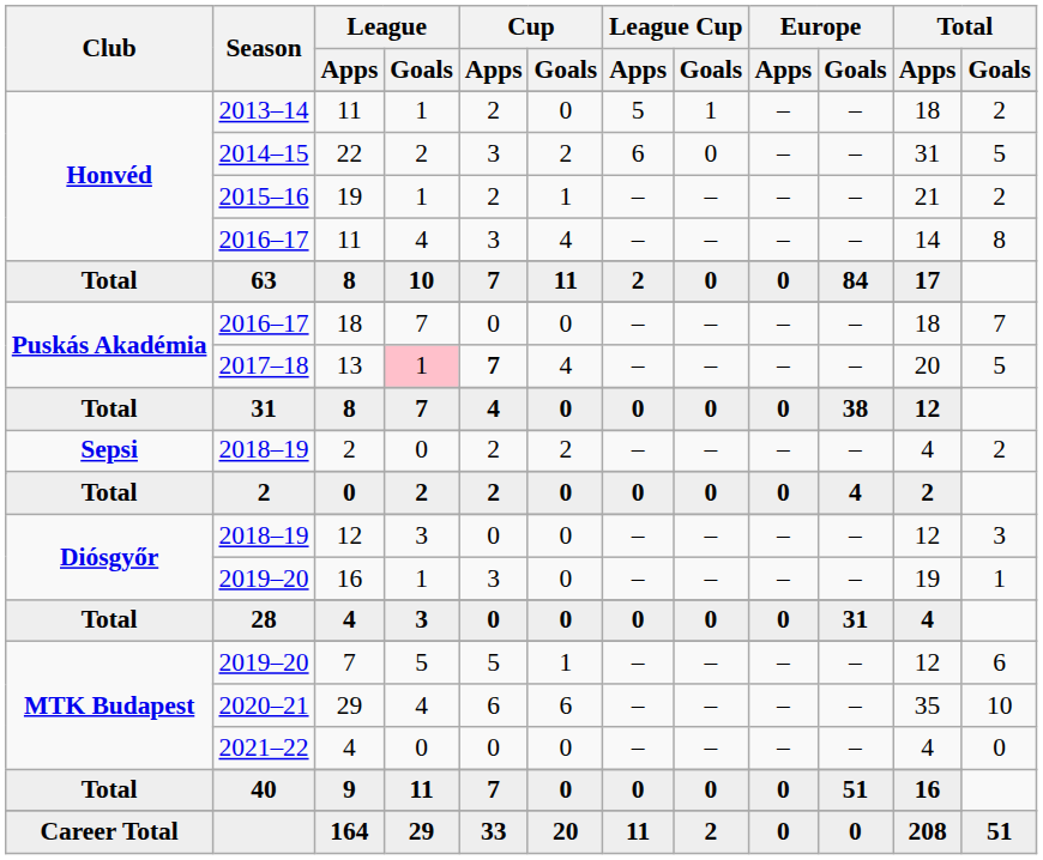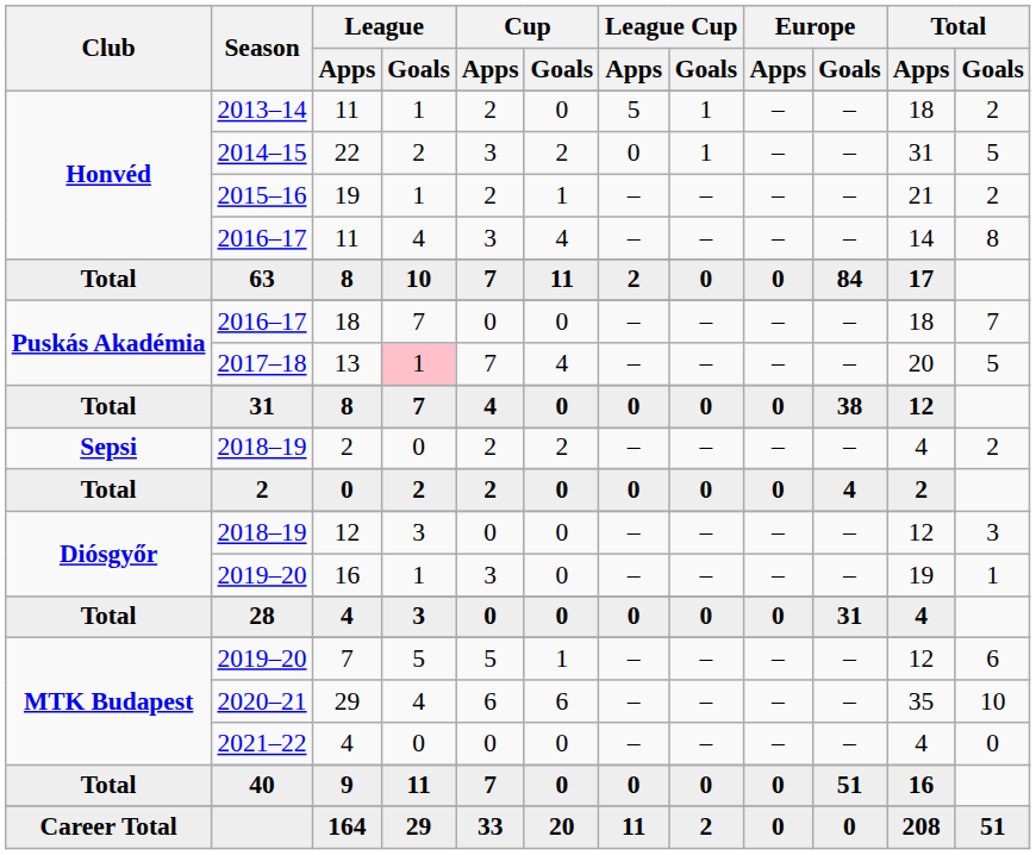22 | League Cup / Apps: 6 -> 0
22 | League Cup / Goals: 0 -> 1
13 | Cup / Apps: bold -> normal
